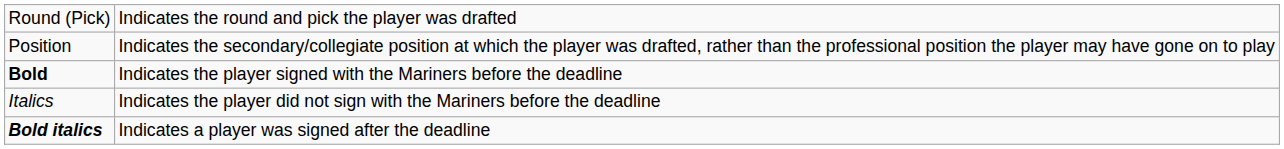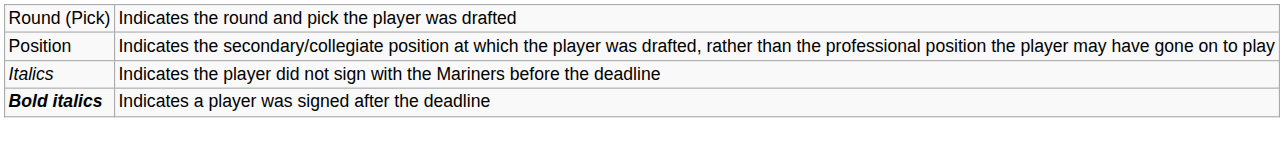- row: Bold | Indicates the player signed with the Mariners before the deadline
